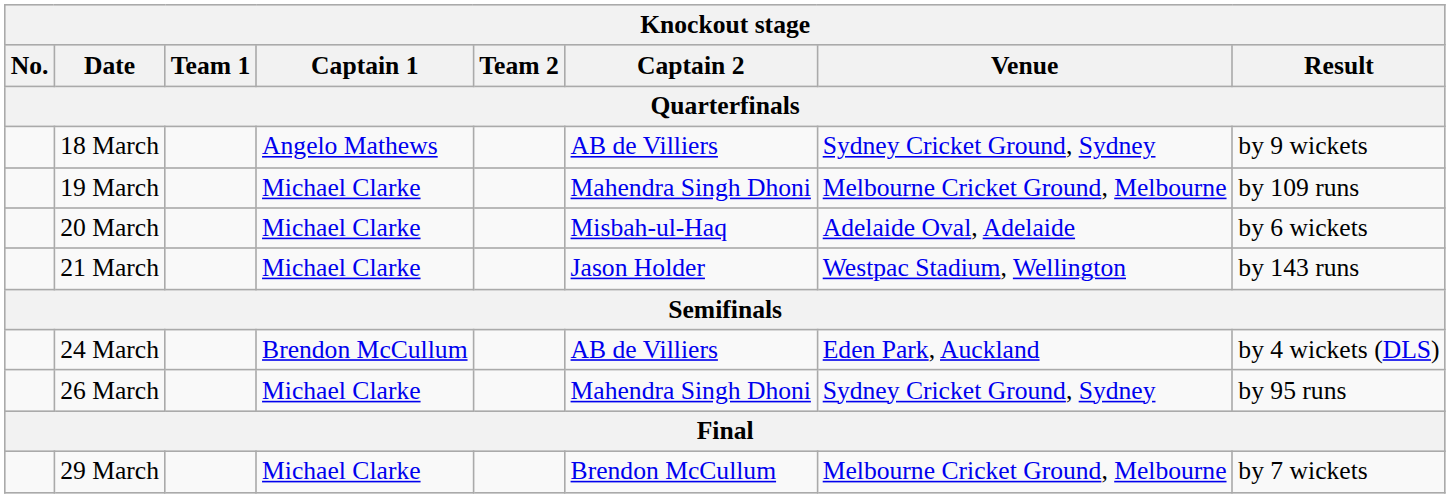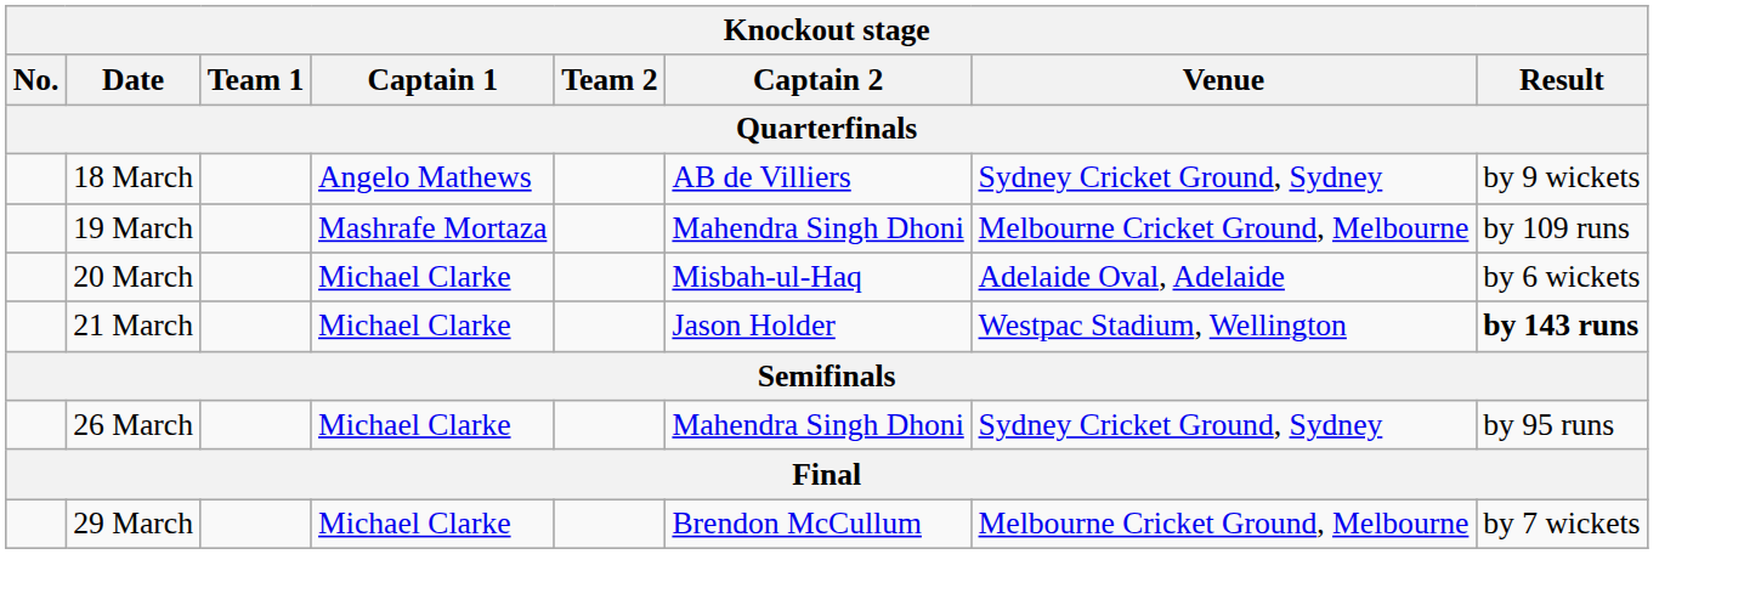19 March | Captain 1: Michael Clarke -> Mashrafe Mortaza
21 March | Result: normal -> bold
- row: 24 March | Brendon McCullum | AB de Villiers | Eden Park, Auckland | by 4 wickets (DLS)
